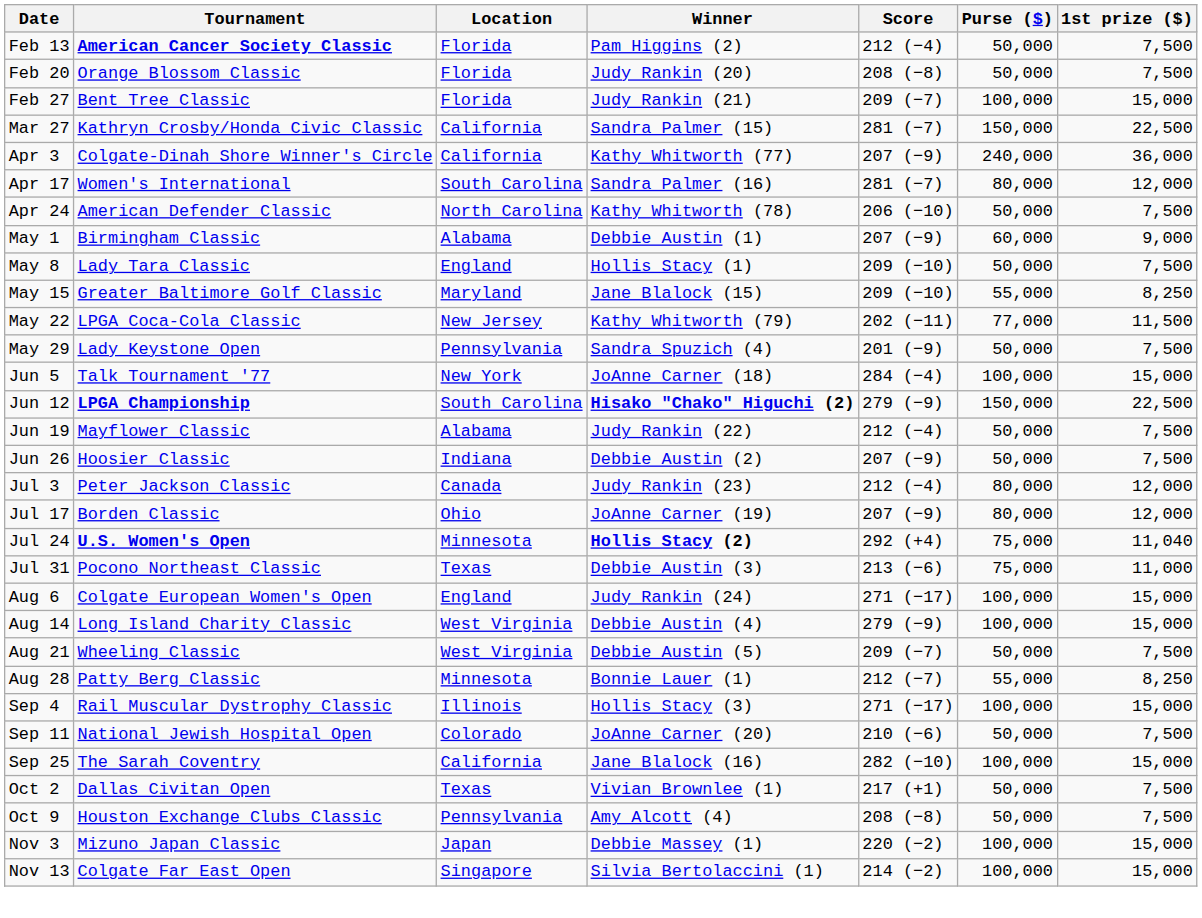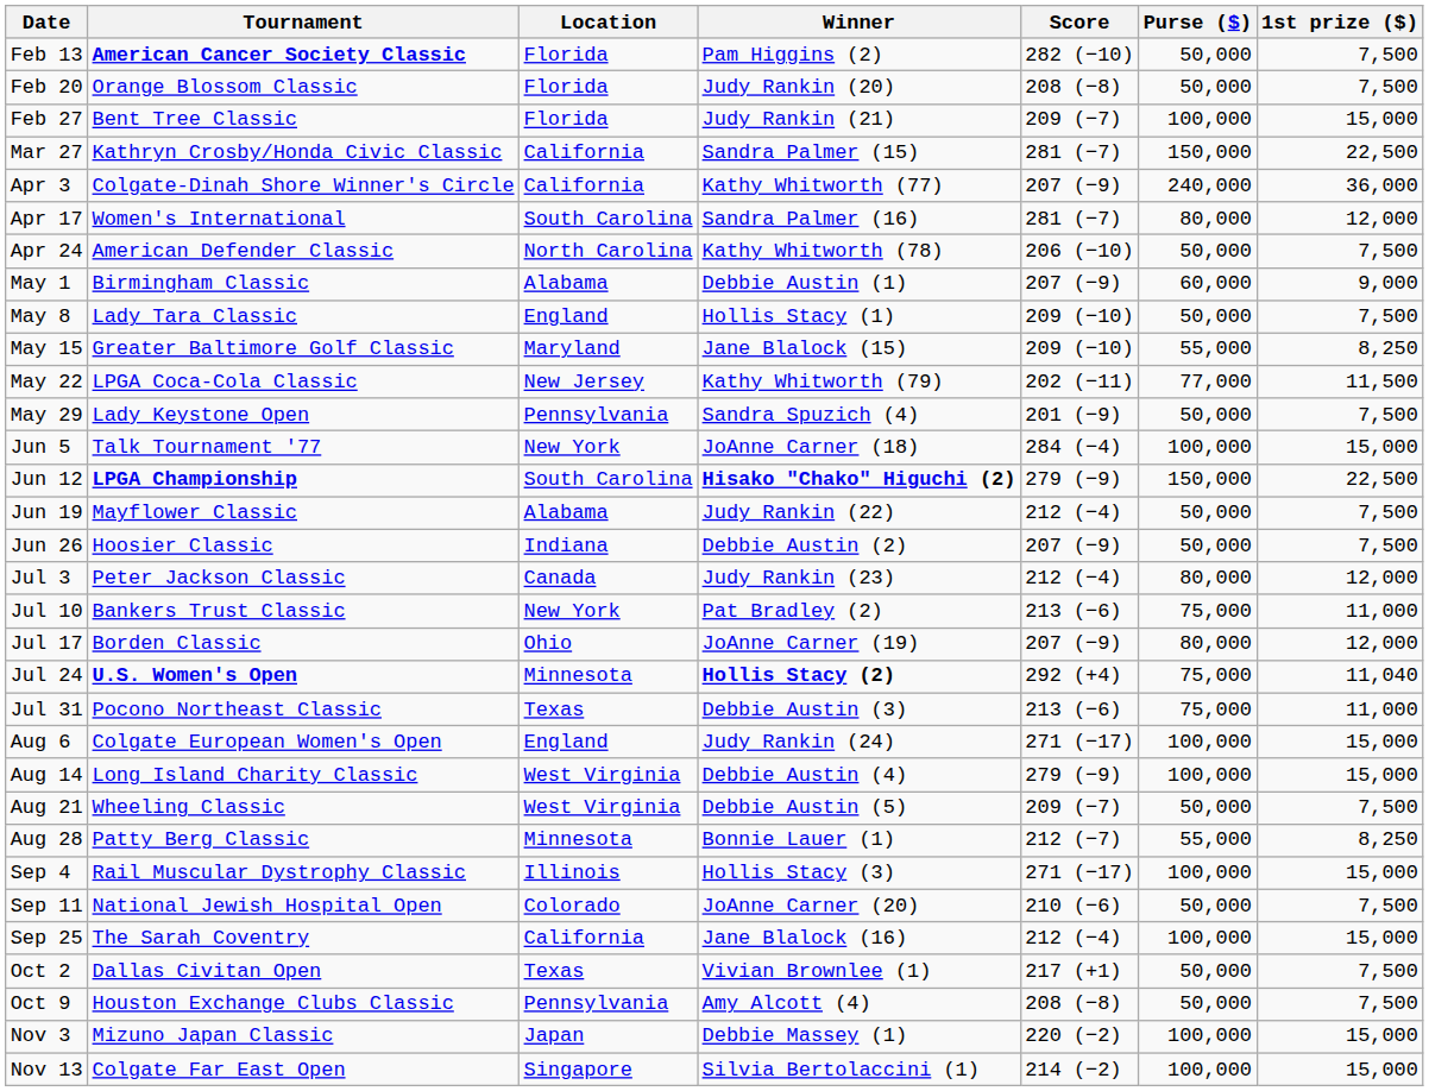Feb 13 | Score: 212 (−4) -> 282 (−10)
+ row: Jul 10 | Bankers Trust Classic | New York | Pat Bradley (2) | 213 (−6) | 75,000 | 11,000
Sep 25 | Score: 282 (−10) -> 212 (−4)
